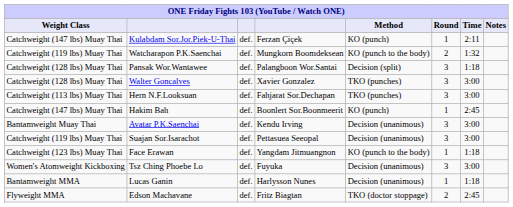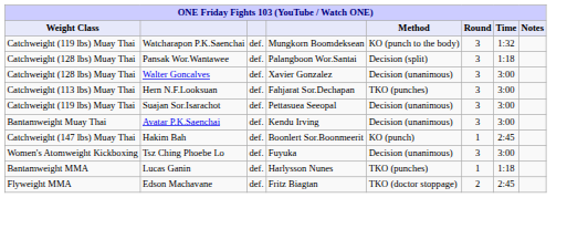- row: Catchweight (147 lbs) Muay Thai | Kulabdam Sor.Jor.Piek-U-Thai | def. | Ferzan Çiçek | KO (punch) | 1 | 2:11
Watcharapon P.K.Saenchai | Round: 2 -> 3
Walter Goncalves | Method: TKO (punches) -> Decision (unanimous)
rows swapped: Suajan Sor.Isarachot <-> Hakim Bah
- row: Catchweight (123 lbs) Muay Thai | Face Erawan | def. | Yangdam Jitmuangnon | KO (punch to the body) | 1 | 1:18
Lucas Ganin | Method: Decision (unanimous) -> TKO (punches)
